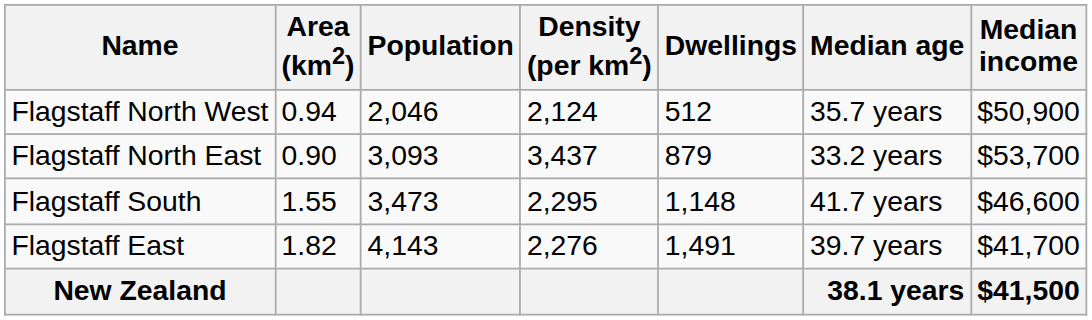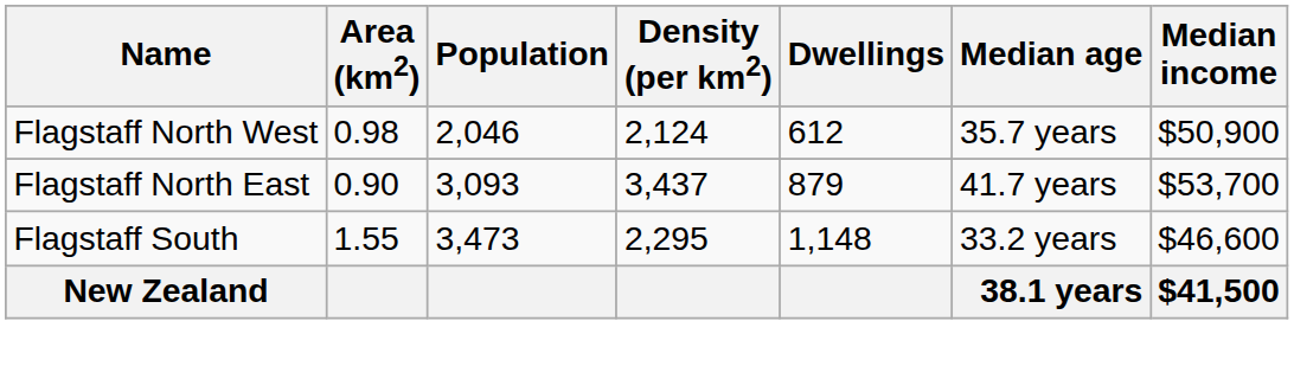Flagstaff North West | Area (km2): 0.94 -> 0.98
Flagstaff North West | Dwellings: 512 -> 612
Flagstaff North East | Median age: 33.2 years -> 41.7 years
Flagstaff South | Median age: 41.7 years -> 33.2 years
- row: Flagstaff East | 1.82 | 4,143 | 2,276 | 1,491 | 39.7 years | $41,700
